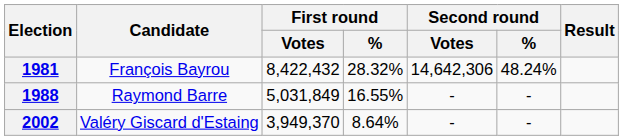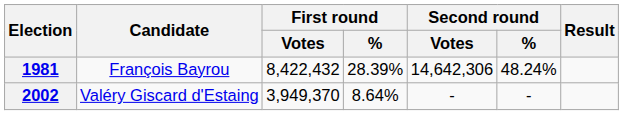1981 | First round / %: 28.32% -> 28.39%
- row: 1988 | Raymond Barre | 5,031,849 | 16.55% | - | -
